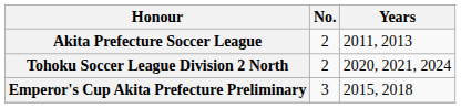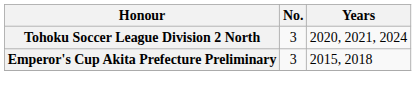- row: Akita Prefecture Soccer League | 2 | 2011, 2013
Tohoku Soccer League Division 2 North | No.: 2 -> 3
